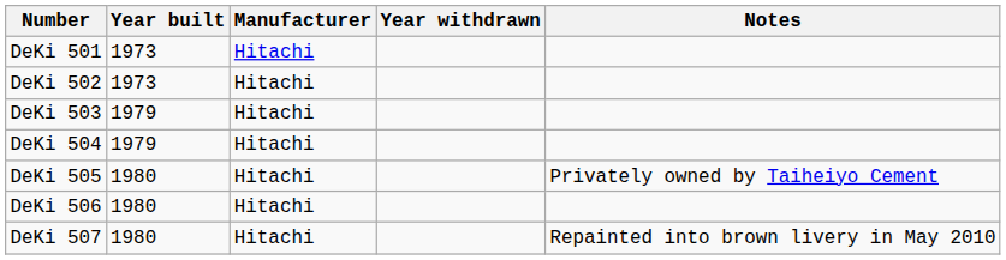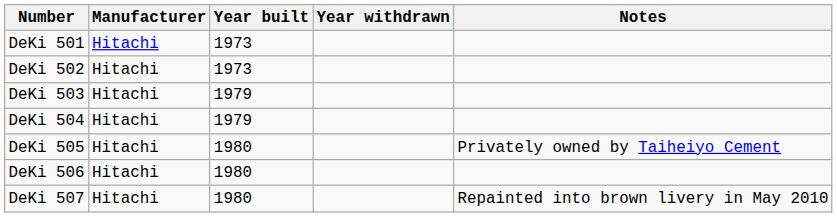columns swapped: Manufacturer <-> Year built
